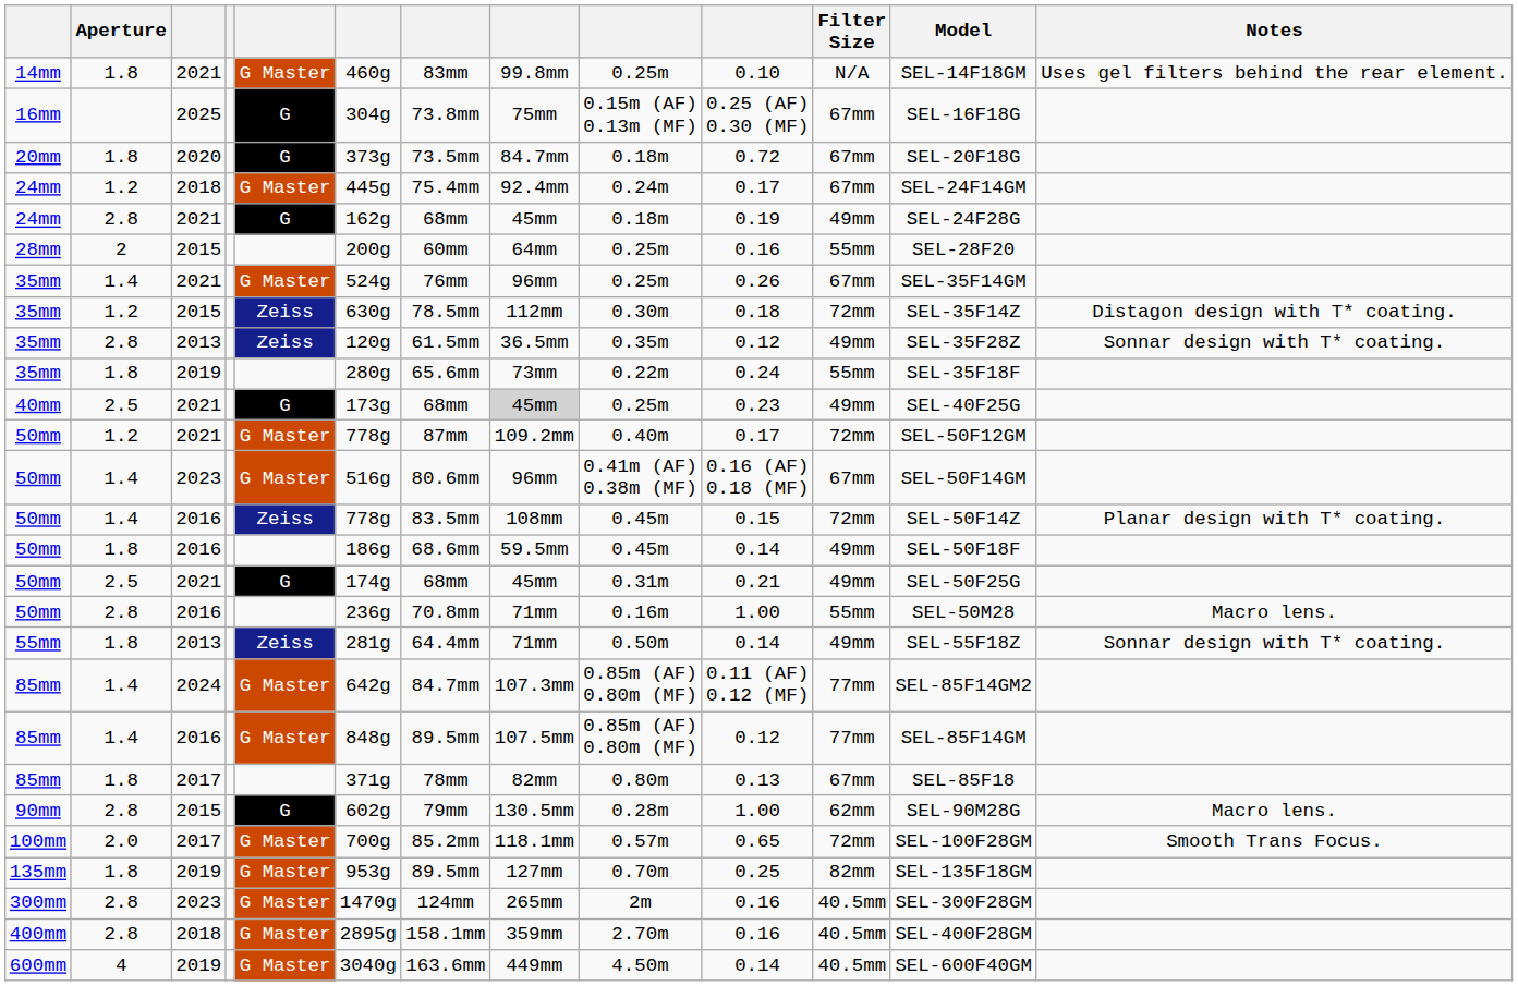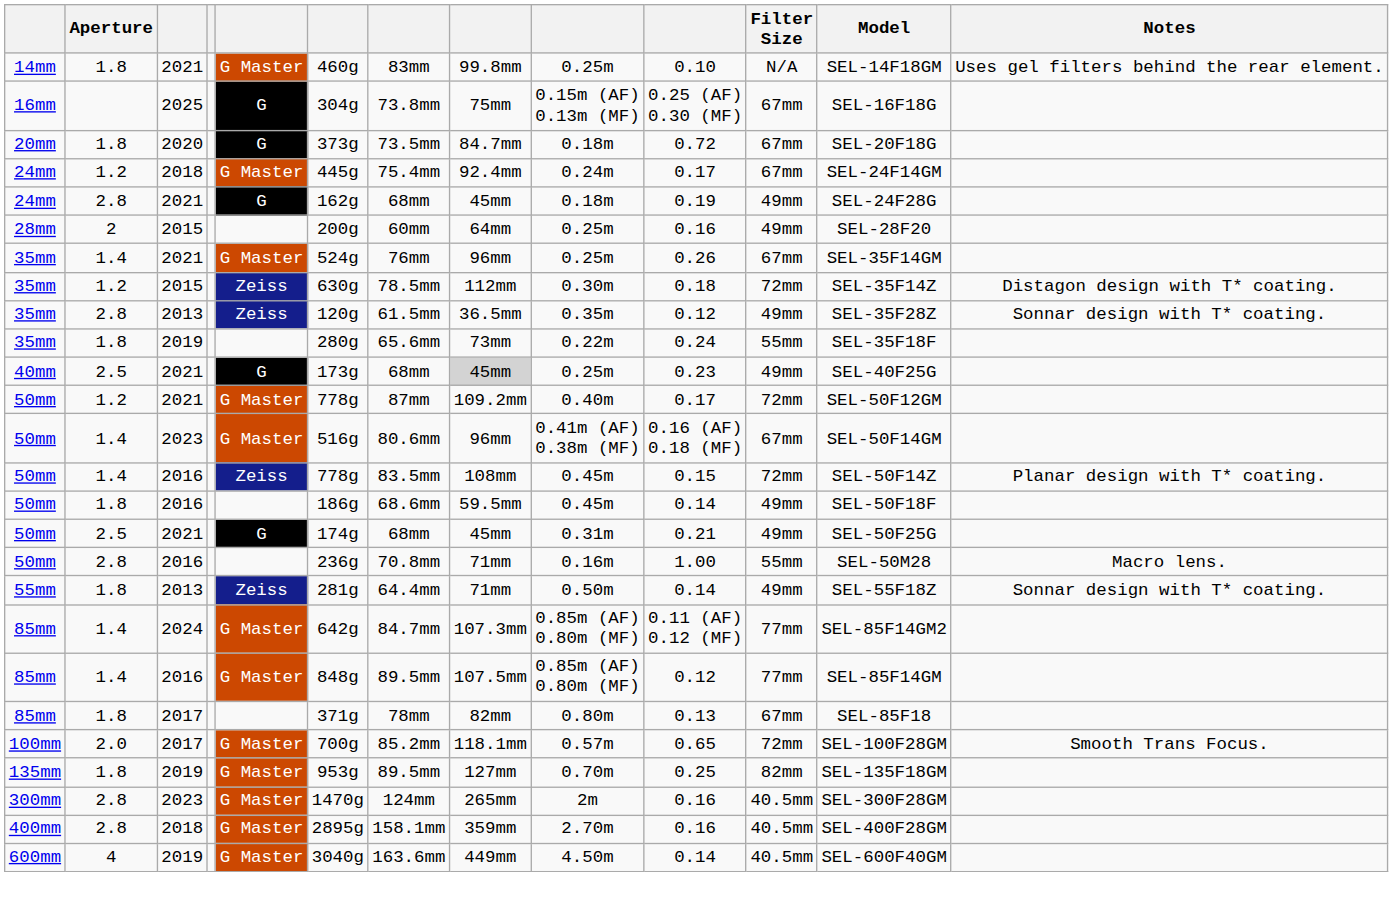28mm | Filter Size: 55mm -> 49mm
- row: 90mm | 2.8 | 2015 | G | 602g | 79mm | 130.5mm | 0.28m | 1.00 | 62mm | SEL-90M28G | Macro lens.
